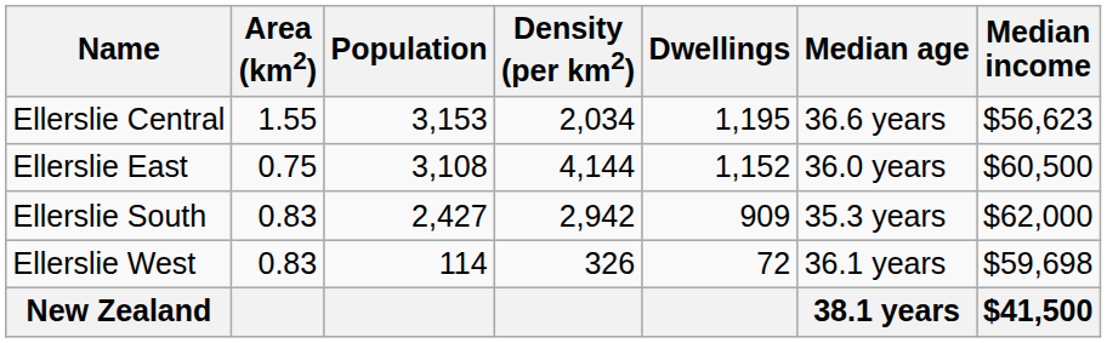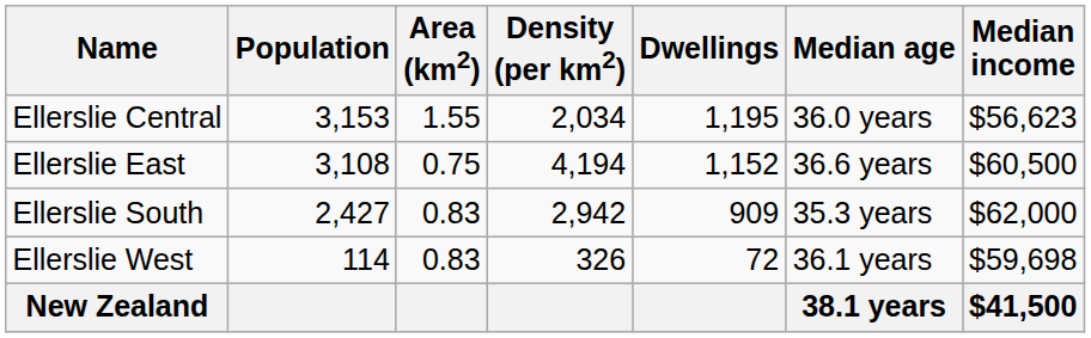columns swapped: Area (km2) <-> Population
Ellerslie Central | Median age: 36.6 years -> 36.0 years
Ellerslie East | Density (per km2): 4,144 -> 4,194
Ellerslie East | Median age: 36.0 years -> 36.6 years
